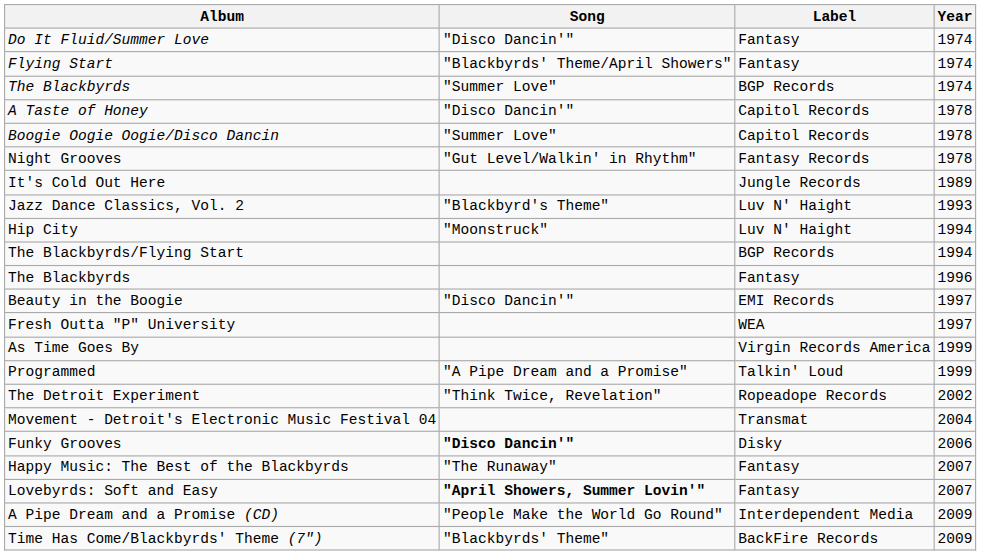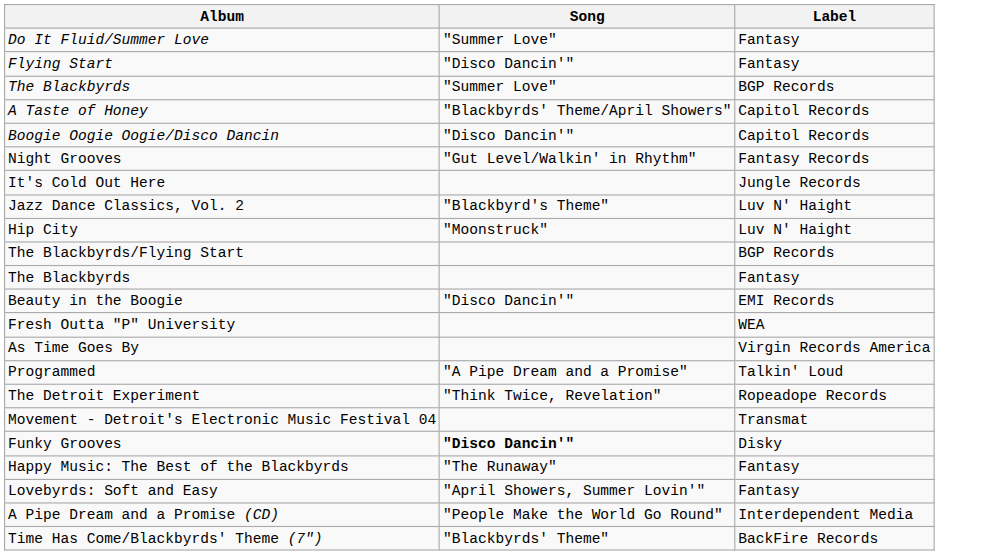- column: Year | 1974 | 1974 | 1974 | 1978 | 1978 | 1978 | 1989 | 1993 | 1994 | 1994 | 1996 | 1997 | 1997 | 1999 | 1999 | 2002 | 2004 | 2006 | 2007 | 2007 | 2009 | 2009
Do It Fluid/Summer Love | Song: "Disco Dancin'" -> "Summer Love"
Flying Start | Song: "Blackbyrds' Theme/April Showers" -> "Disco Dancin'"
A Taste of Honey | Song: "Disco Dancin'" -> "Blackbyrds' Theme/April Showers"
Boogie Oogie Oogie/Disco Dancin | Song: "Summer Love" -> "Disco Dancin'"
Lovebyrds: Soft and Easy | Song: bold -> normal
